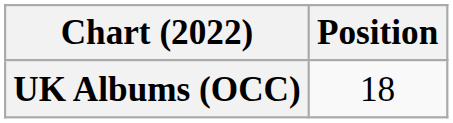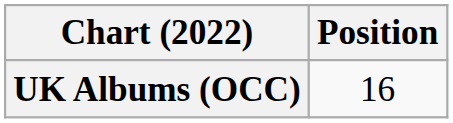UK Albums (OCC) | Position: 18 -> 16
